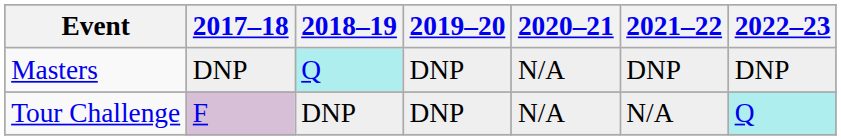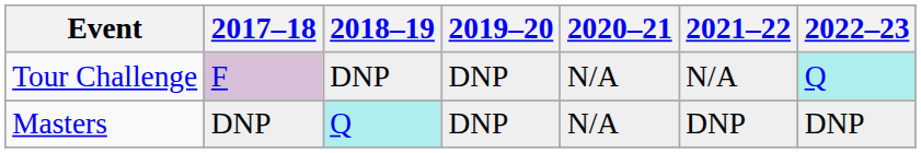rows swapped: Tour Challenge <-> Masters
